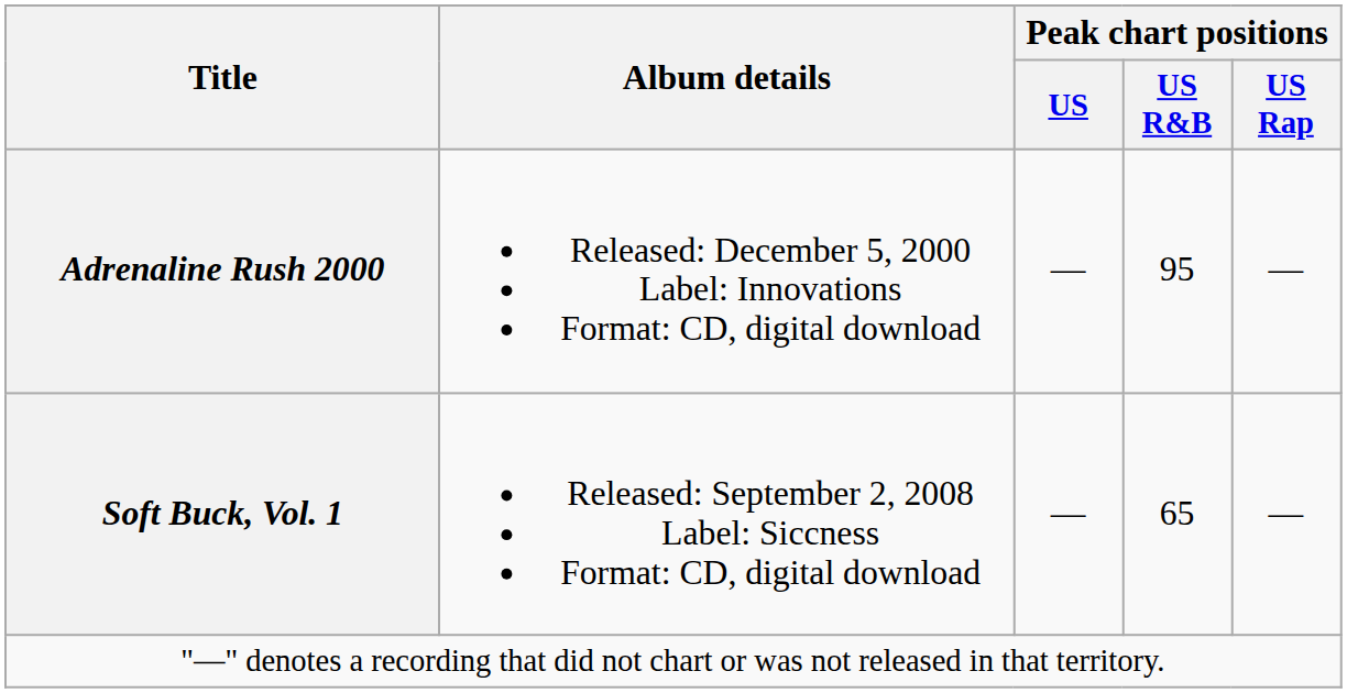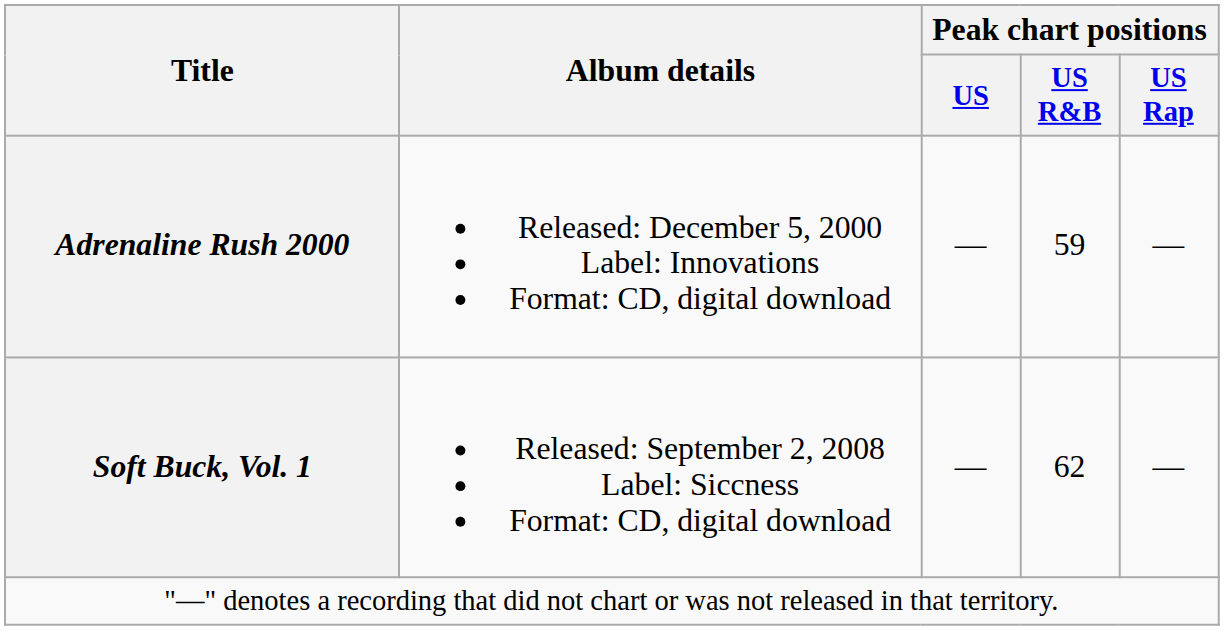Adrenaline Rush 2000 | Peak chart positions / US R&B: 95 -> 59
Soft Buck, Vol. 1 | Peak chart positions / US R&B: 65 -> 62
